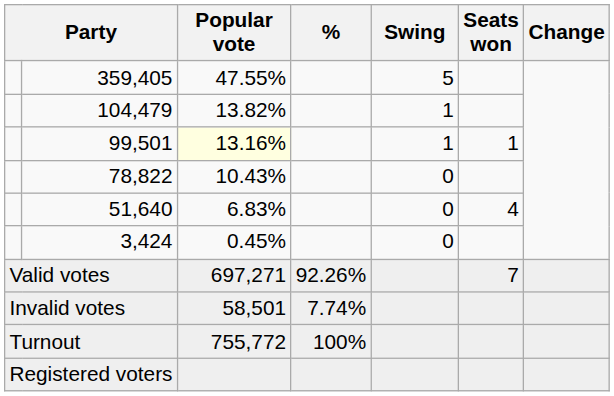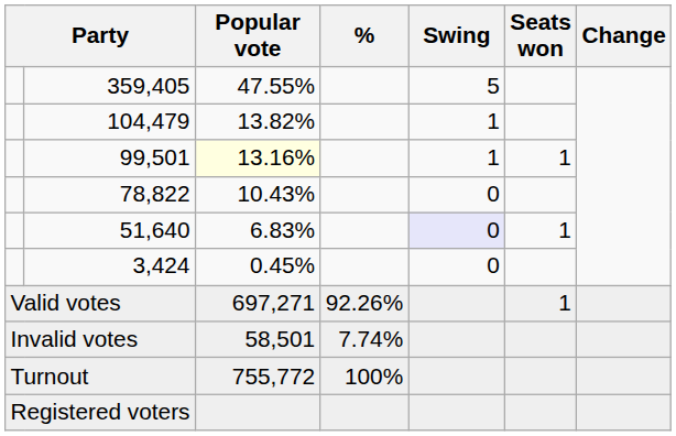51,640 | Swing: no background -> lavender background
51,640 | Seats won: 4 -> 1
Valid votes | Seats won: 7 -> 1
